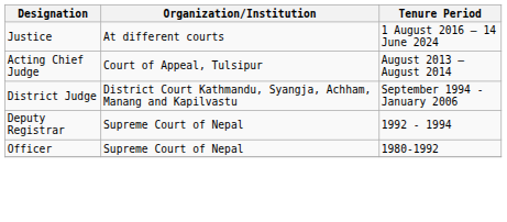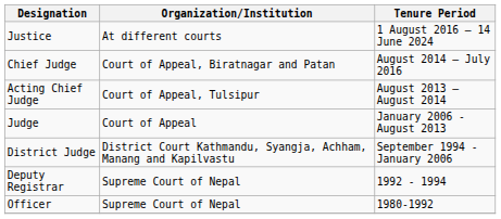+ row: Chief Judge | Court of Appeal, Biratnagar and Patan | August 2014 – July 2016
+ row: Judge | Court of Appeal | January 2006 - August 2013
